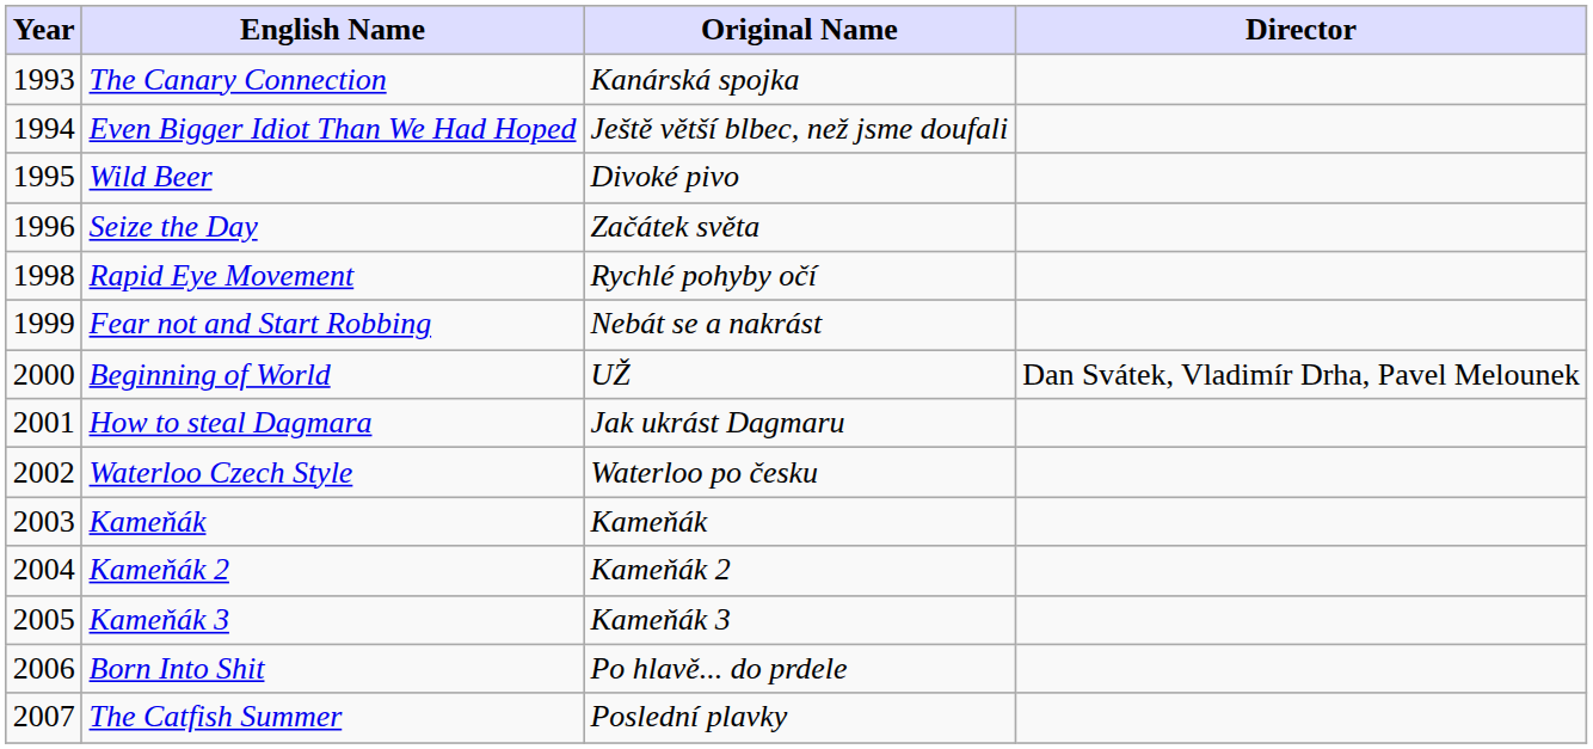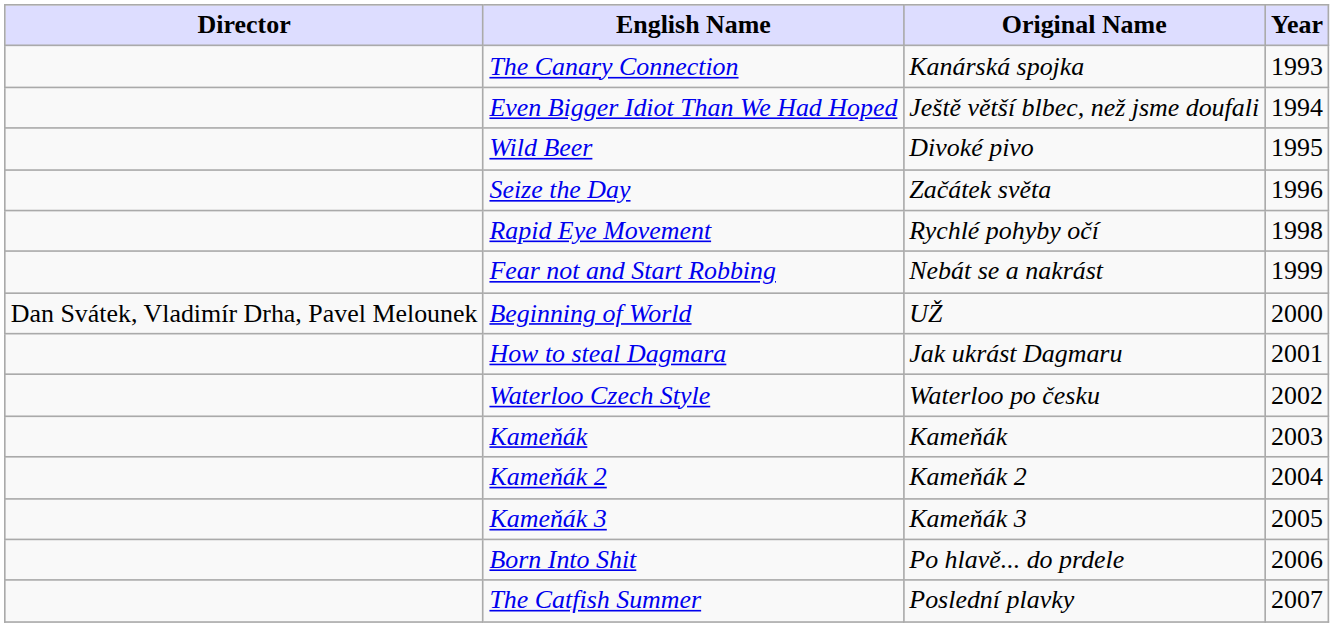columns swapped: Year <-> Director
